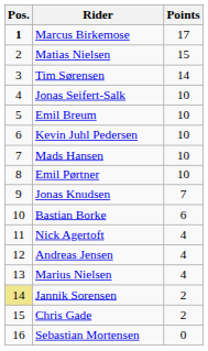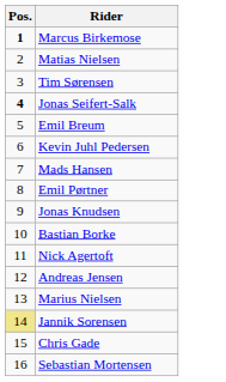- column: Points | 17 | 15 | 14 | 10 | 10 | 10 | 10 | 10 | 7 | 6 | 4 | 4 | 4 | 2 | 2 | 0
Jonas Seifert-Salk | Pos.: normal -> bold
